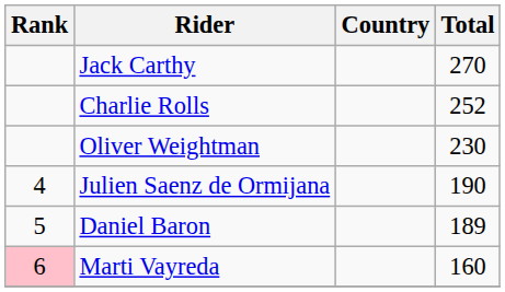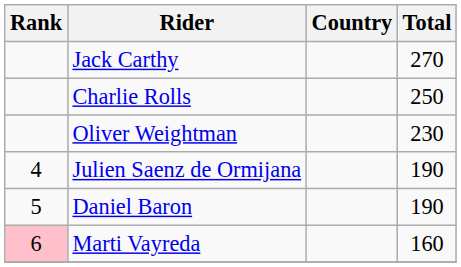Charlie Rolls | Total: 252 -> 250
Daniel Baron | Total: 189 -> 190
